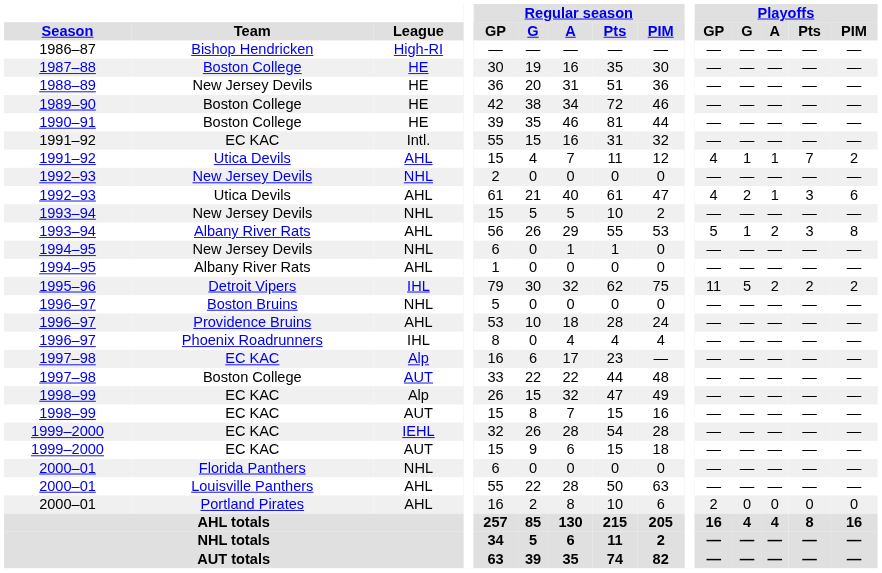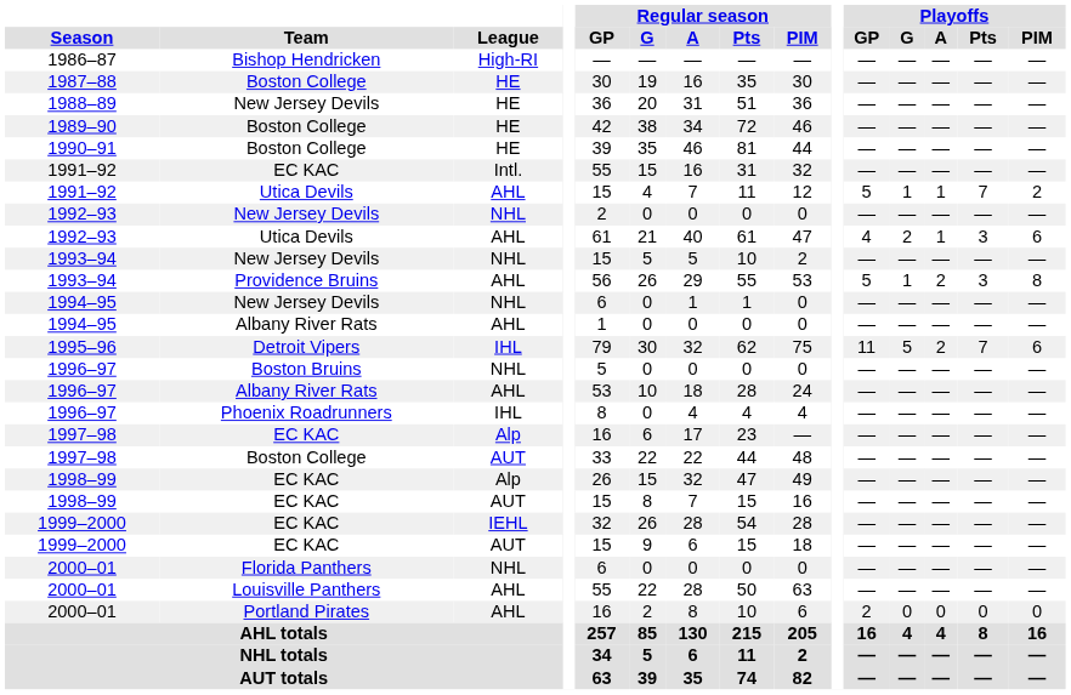1991–92 / AHL | Playoffs / GP: 4 -> 5
1993–94 / AHL | Team: Albany River Rats -> Providence Bruins
1995–96 | Playoffs / Pts: 2 -> 7
1995–96 | Playoffs / PIM: 2 -> 6
1996–97 / AHL | Team: Providence Bruins -> Albany River Rats
